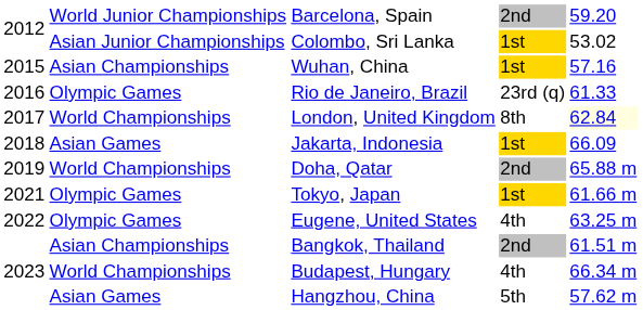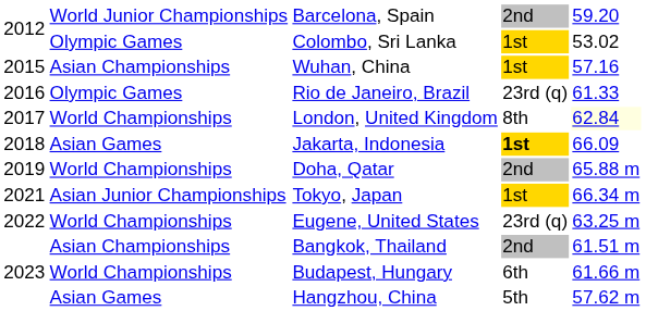Colombo, Sri Lanka | column 2: Asian Junior Championships -> Olympic Games
Jakarta, Indonesia | column 4: normal -> bold
Tokyo, Japan | column 2: Olympic Games -> Asian Junior Championships
Tokyo, Japan | column 5: 61.66 m -> 66.34 m
Eugene, United States | column 2: Olympic Games -> World Championships
Eugene, United States | column 4: 4th -> 23rd (q)
Budapest, Hungary | column 4: 4th -> 6th
Budapest, Hungary | column 5: 66.34 m -> 61.66 m
